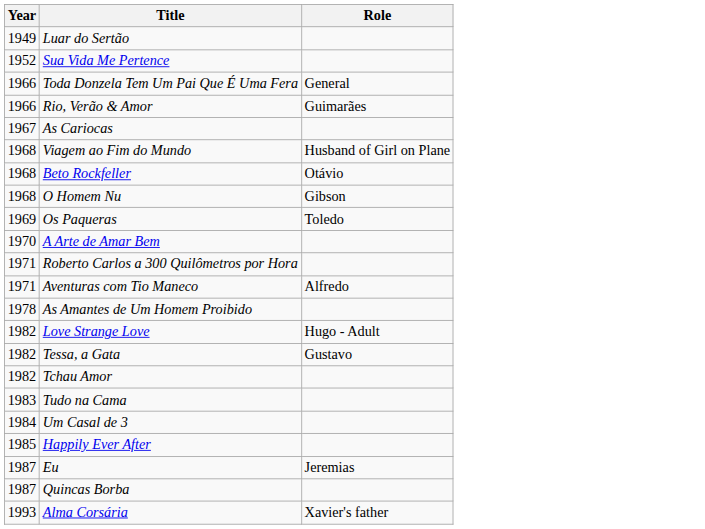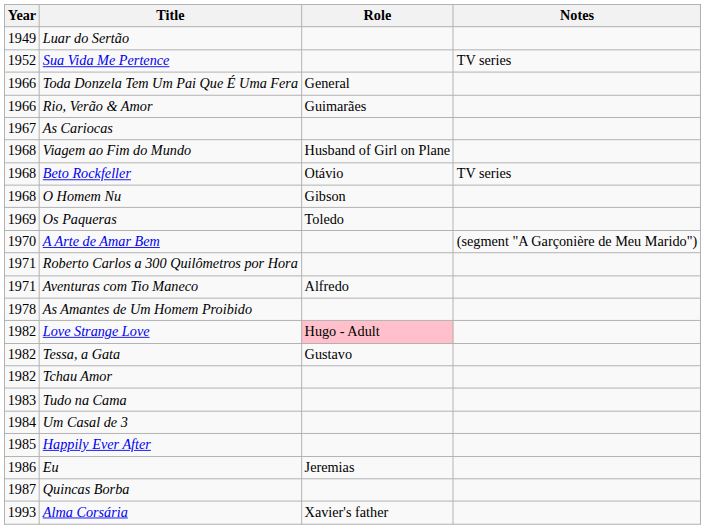+ column: Notes | TV series | TV series | (segment "A Garçonière de Meu Marido")
Love Strange Love | Role: no background -> pink background
Eu | Year: 1987 -> 1986
